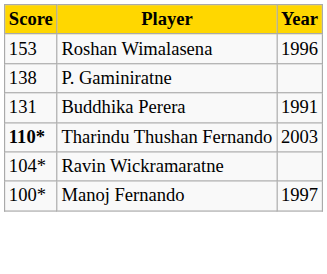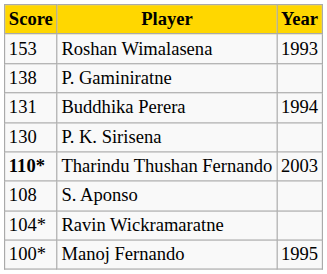Roshan Wimalasena | Year: 1996 -> 1993
Buddhika Perera | Year: 1991 -> 1994
+ row: 130 | P. K. Sirisena
+ row: 108 | S. Aponso
Manoj Fernando | Year: 1997 -> 1995
